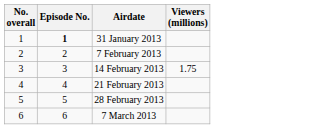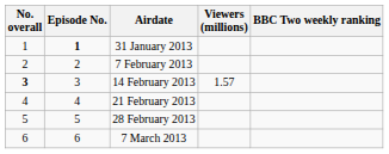+ column: BBC Two weekly ranking
14 February 2013 | No. overall: normal -> bold
14 February 2013 | Viewers (millions): 1.75 -> 1.57
